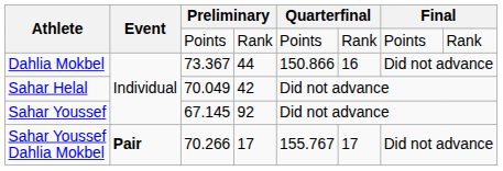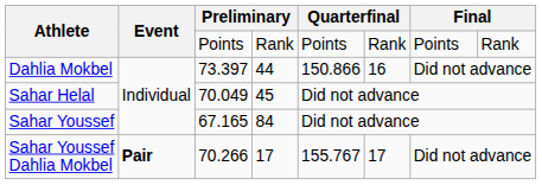Dahlia Mokbel | column 3: 73.367 -> 73.397
Sahar Helal | column 4: 42 -> 45
Sahar Youssef | column 3: 67.145 -> 67.165
Sahar Youssef | column 4: 92 -> 84
